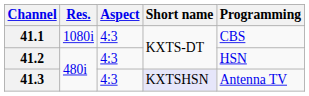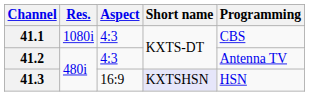41.2 | Programming: HSN -> Antenna TV
41.3 | Aspect: 4:3 -> 16:9
41.3 | Programming: Antenna TV -> HSN
